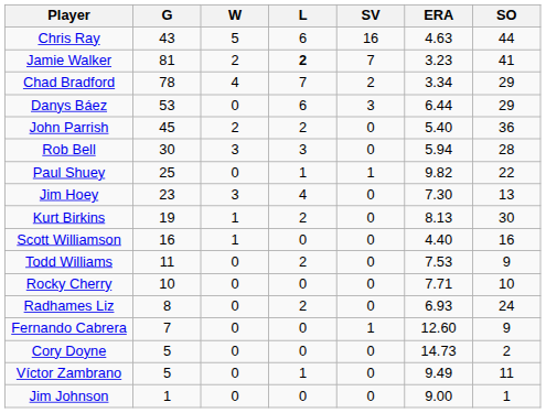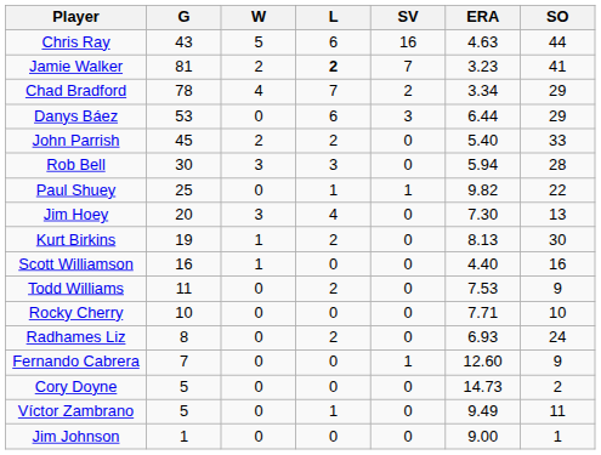John Parrish | SO: 36 -> 33
Jim Hoey | G: 23 -> 20
